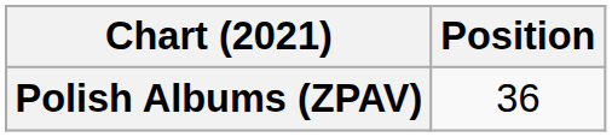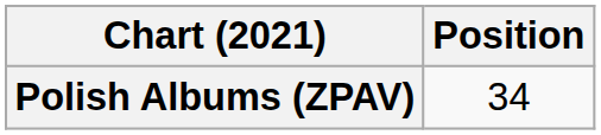Polish Albums (ZPAV) | Position: 36 -> 34
